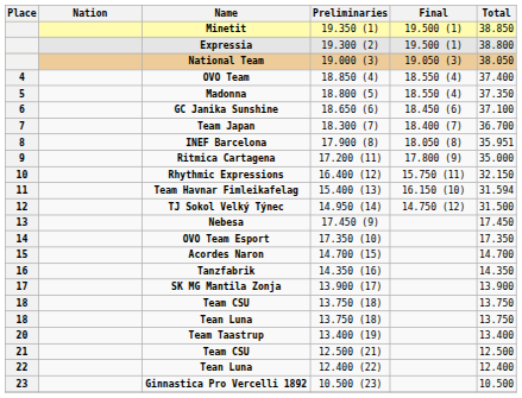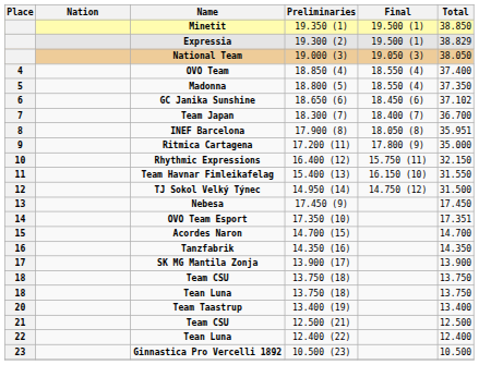Expressia | Total: 38.800 -> 38.829
GC Janika Sunshine | Total: 37.100 -> 37.102
Team Havnar Fimleikafelag | Total: 31.594 -> 31.550
OVO Team Esport | Total: 17.350 -> 17.351
